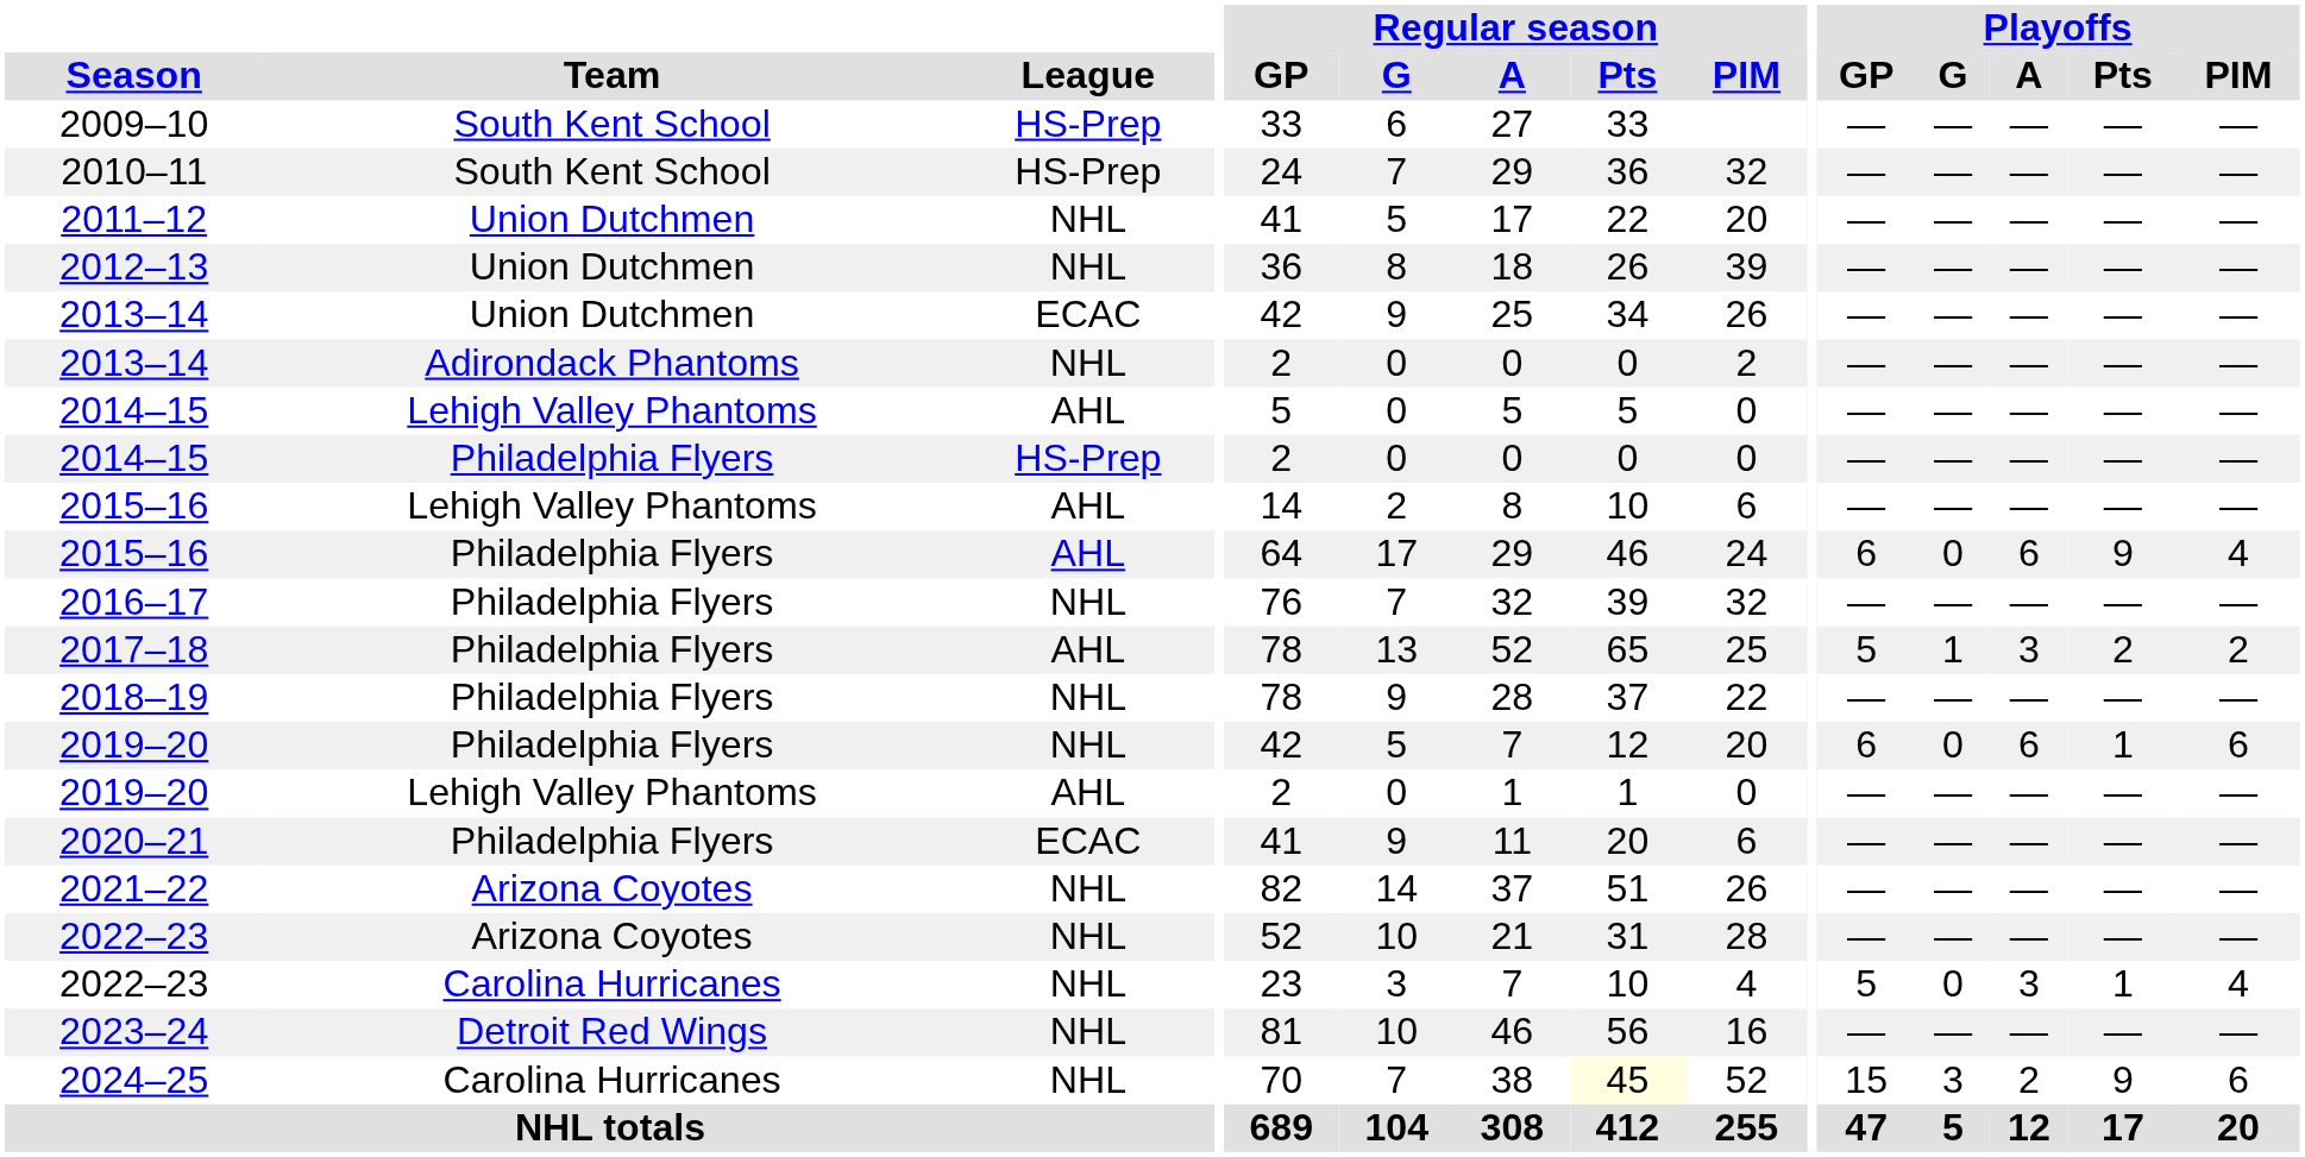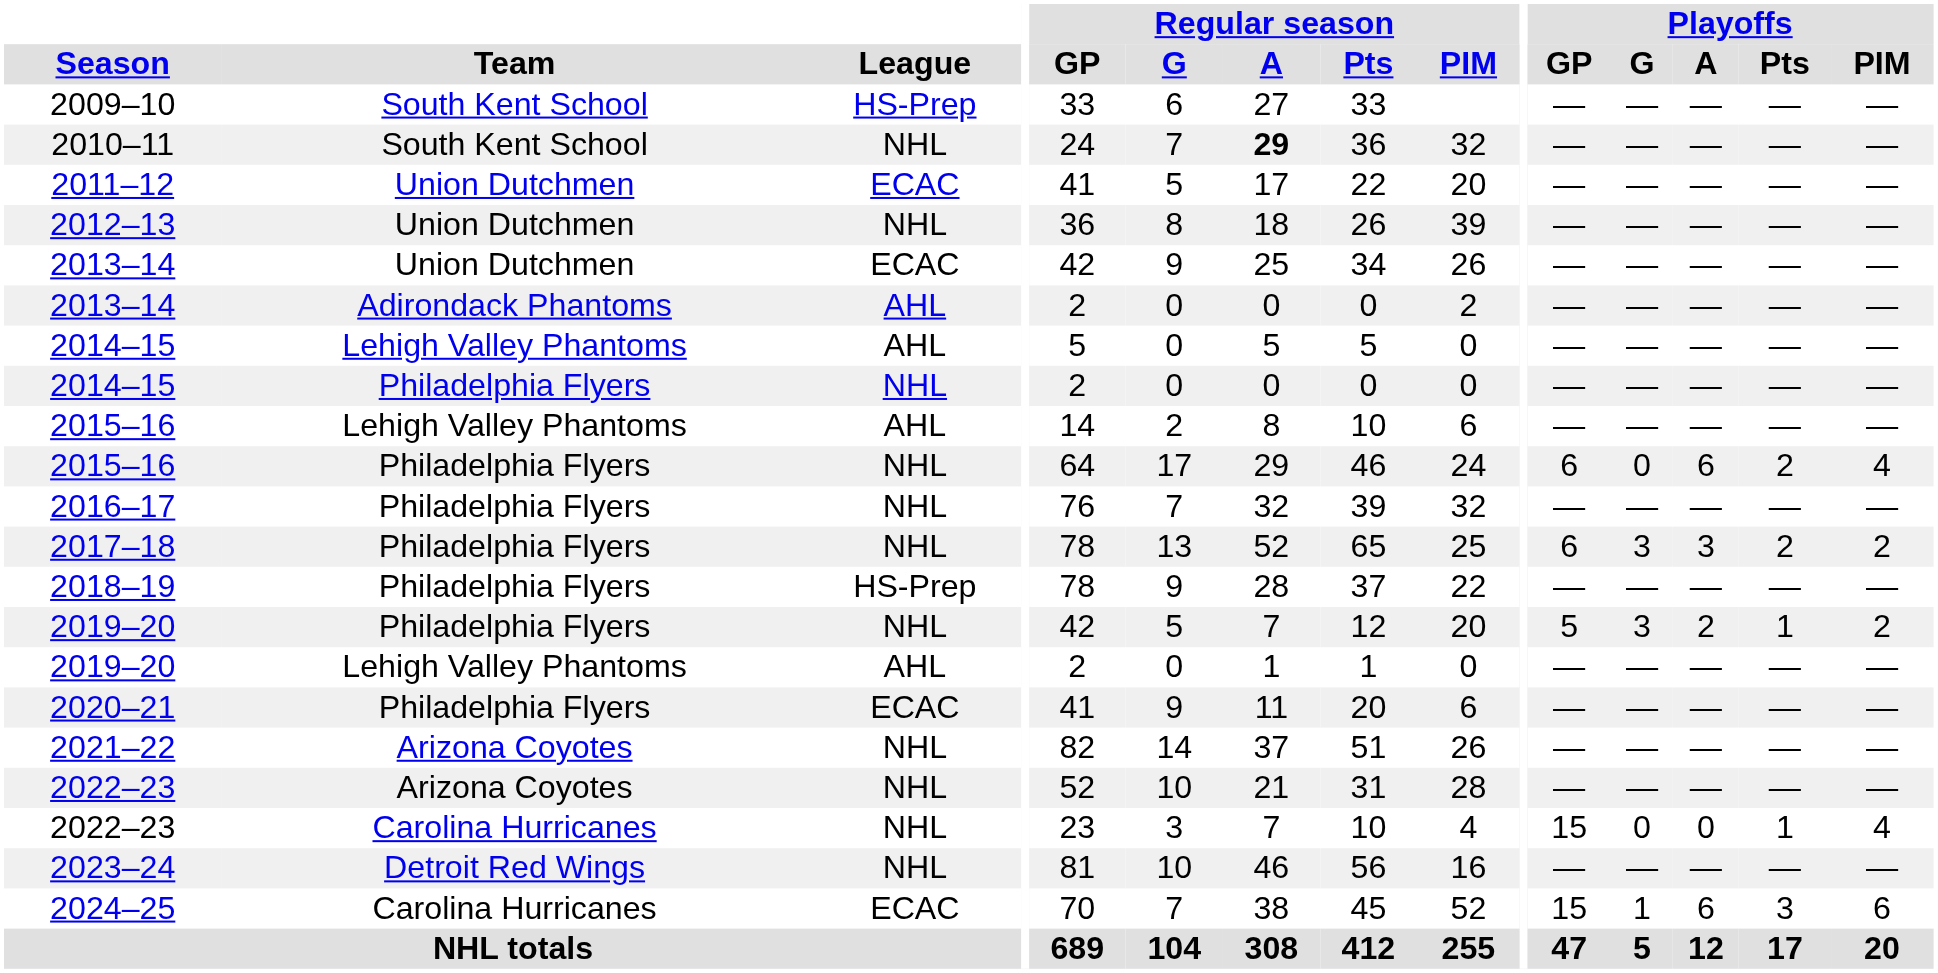2010–11 | League: HS-Prep -> NHL
2010–11 | Regular season / A: normal -> bold
2011–12 | League: NHL -> ECAC
2013–14 / Adirondack Phantoms | League: NHL -> AHL
2014–15 / Philadelphia Flyers | League: HS-Prep -> NHL
2015–16 / Philadelphia Flyers | League: AHL -> NHL
2015–16 / Philadelphia Flyers | Playoffs / Pts: 9 -> 2
2017–18 | League: AHL -> NHL
2017–18 | Playoffs / GP: 5 -> 6
2017–18 | Playoffs / G: 1 -> 3
2018–19 | League: NHL -> HS-Prep
2019–20 / Philadelphia Flyers | Playoffs / GP: 6 -> 5
2019–20 / Philadelphia Flyers | Playoffs / G: 0 -> 3
2019–20 / Philadelphia Flyers | Playoffs / A: 6 -> 2
2019–20 / Philadelphia Flyers | Playoffs / PIM: 6 -> 2
2022–23 / Carolina Hurricanes | Playoffs / GP: 5 -> 15
2022–23 / Carolina Hurricanes | Playoffs / A: 3 -> 0
2024–25 | League: NHL -> ECAC
2024–25 | Regular season / Pts: lightyellow background -> no background
2024–25 | Playoffs / G: 3 -> 1
2024–25 | Playoffs / A: 2 -> 6
2024–25 | Playoffs / Pts: 9 -> 3
